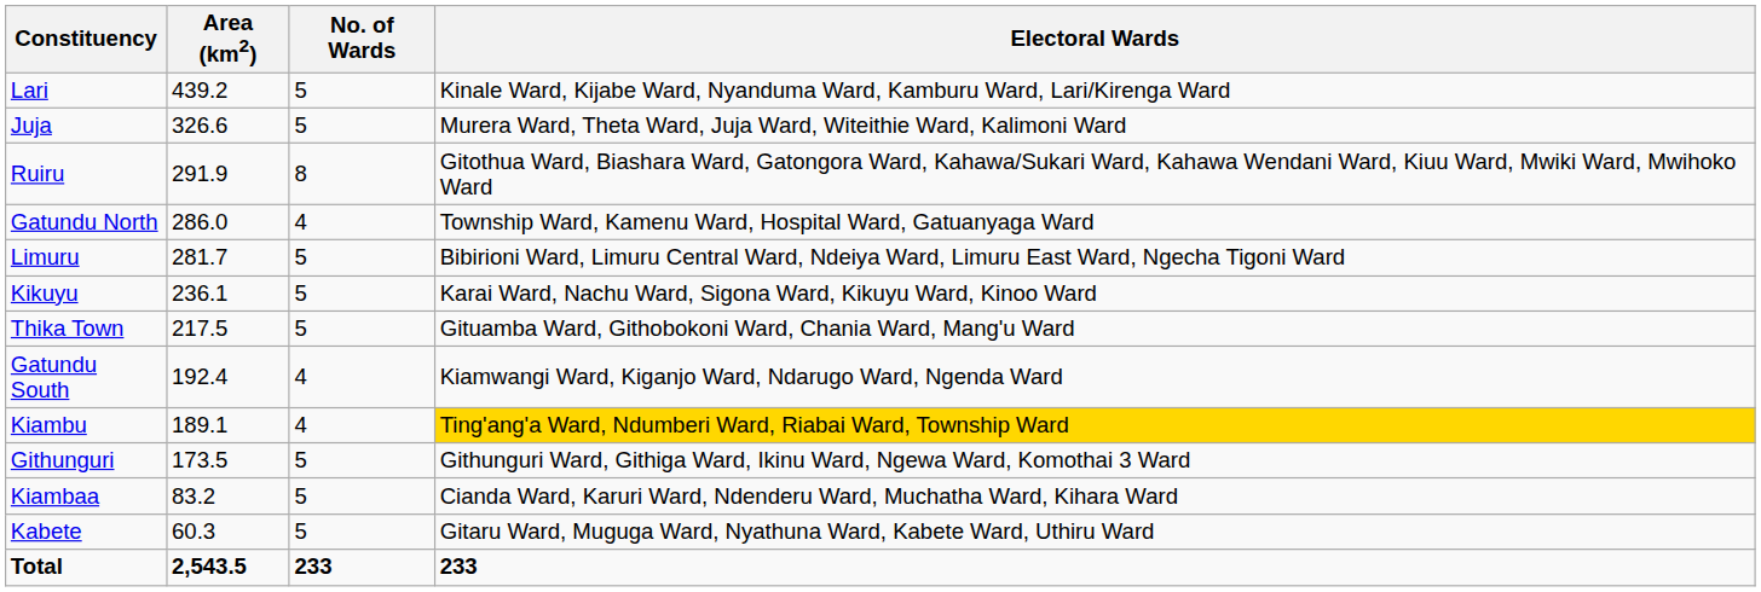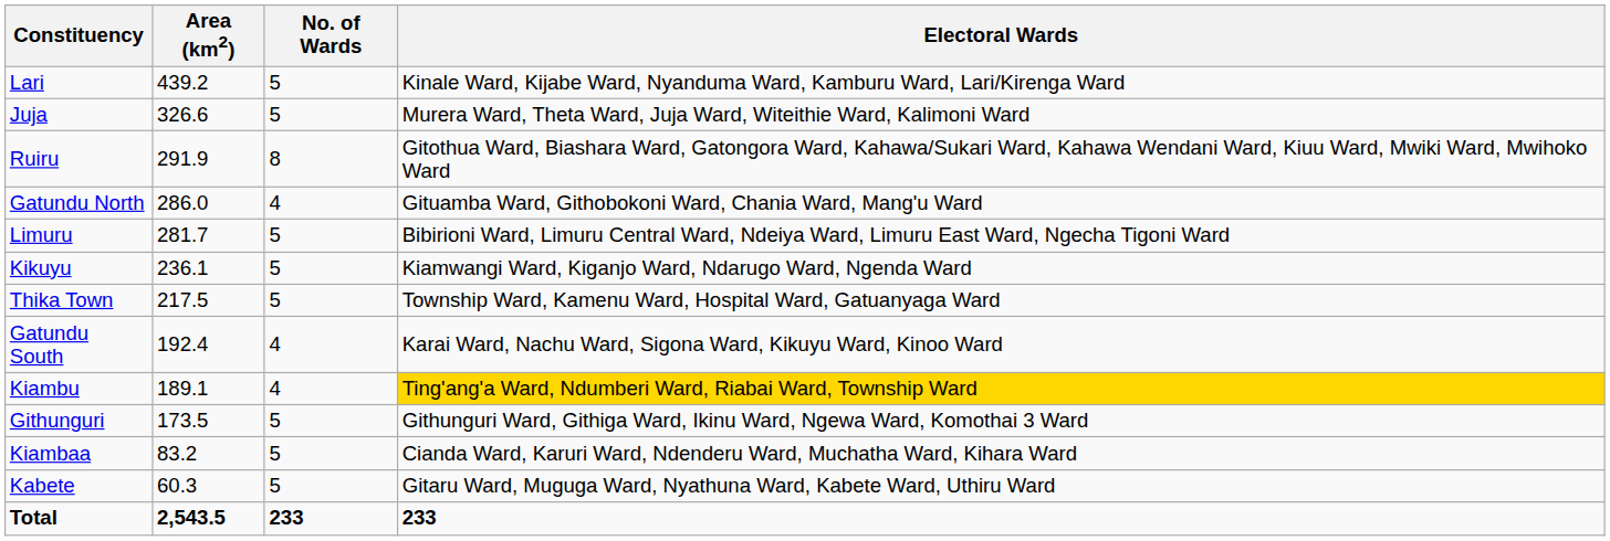Gatundu North | Electoral Wards: Township Ward, Kamenu Ward, Hospital Ward, Gatuanyaga Ward -> Gituamba Ward, Githobokoni Ward, Chania Ward, Mang'u Ward
Kikuyu | Electoral Wards: Karai Ward, Nachu Ward, Sigona Ward, Kikuyu Ward, Kinoo Ward -> Kiamwangi Ward, Kiganjo Ward, Ndarugo Ward, Ngenda Ward
Thika Town | Electoral Wards: Gituamba Ward, Githobokoni Ward, Chania Ward, Mang'u Ward -> Township Ward, Kamenu Ward, Hospital Ward, Gatuanyaga Ward
Gatundu South | Electoral Wards: Kiamwangi Ward, Kiganjo Ward, Ndarugo Ward, Ngenda Ward -> Karai Ward, Nachu Ward, Sigona Ward, Kikuyu Ward, Kinoo Ward
